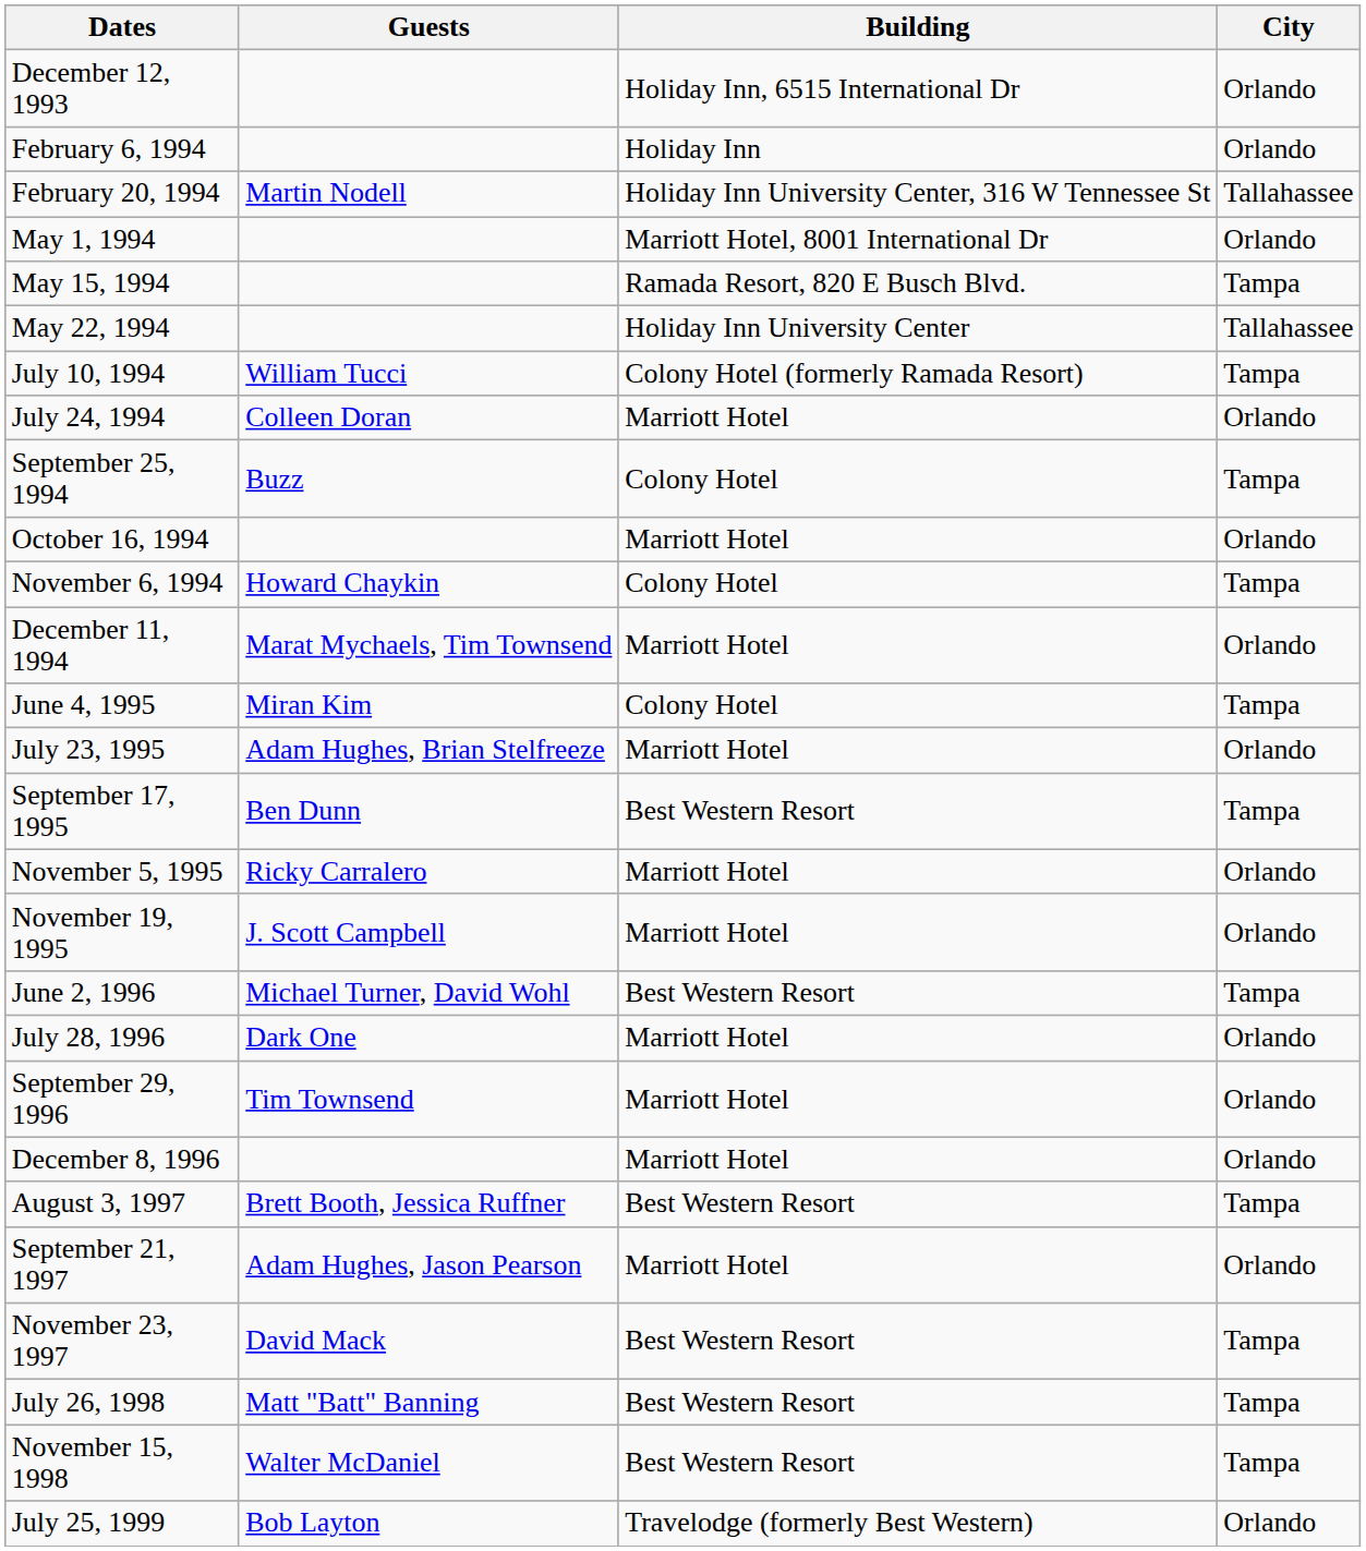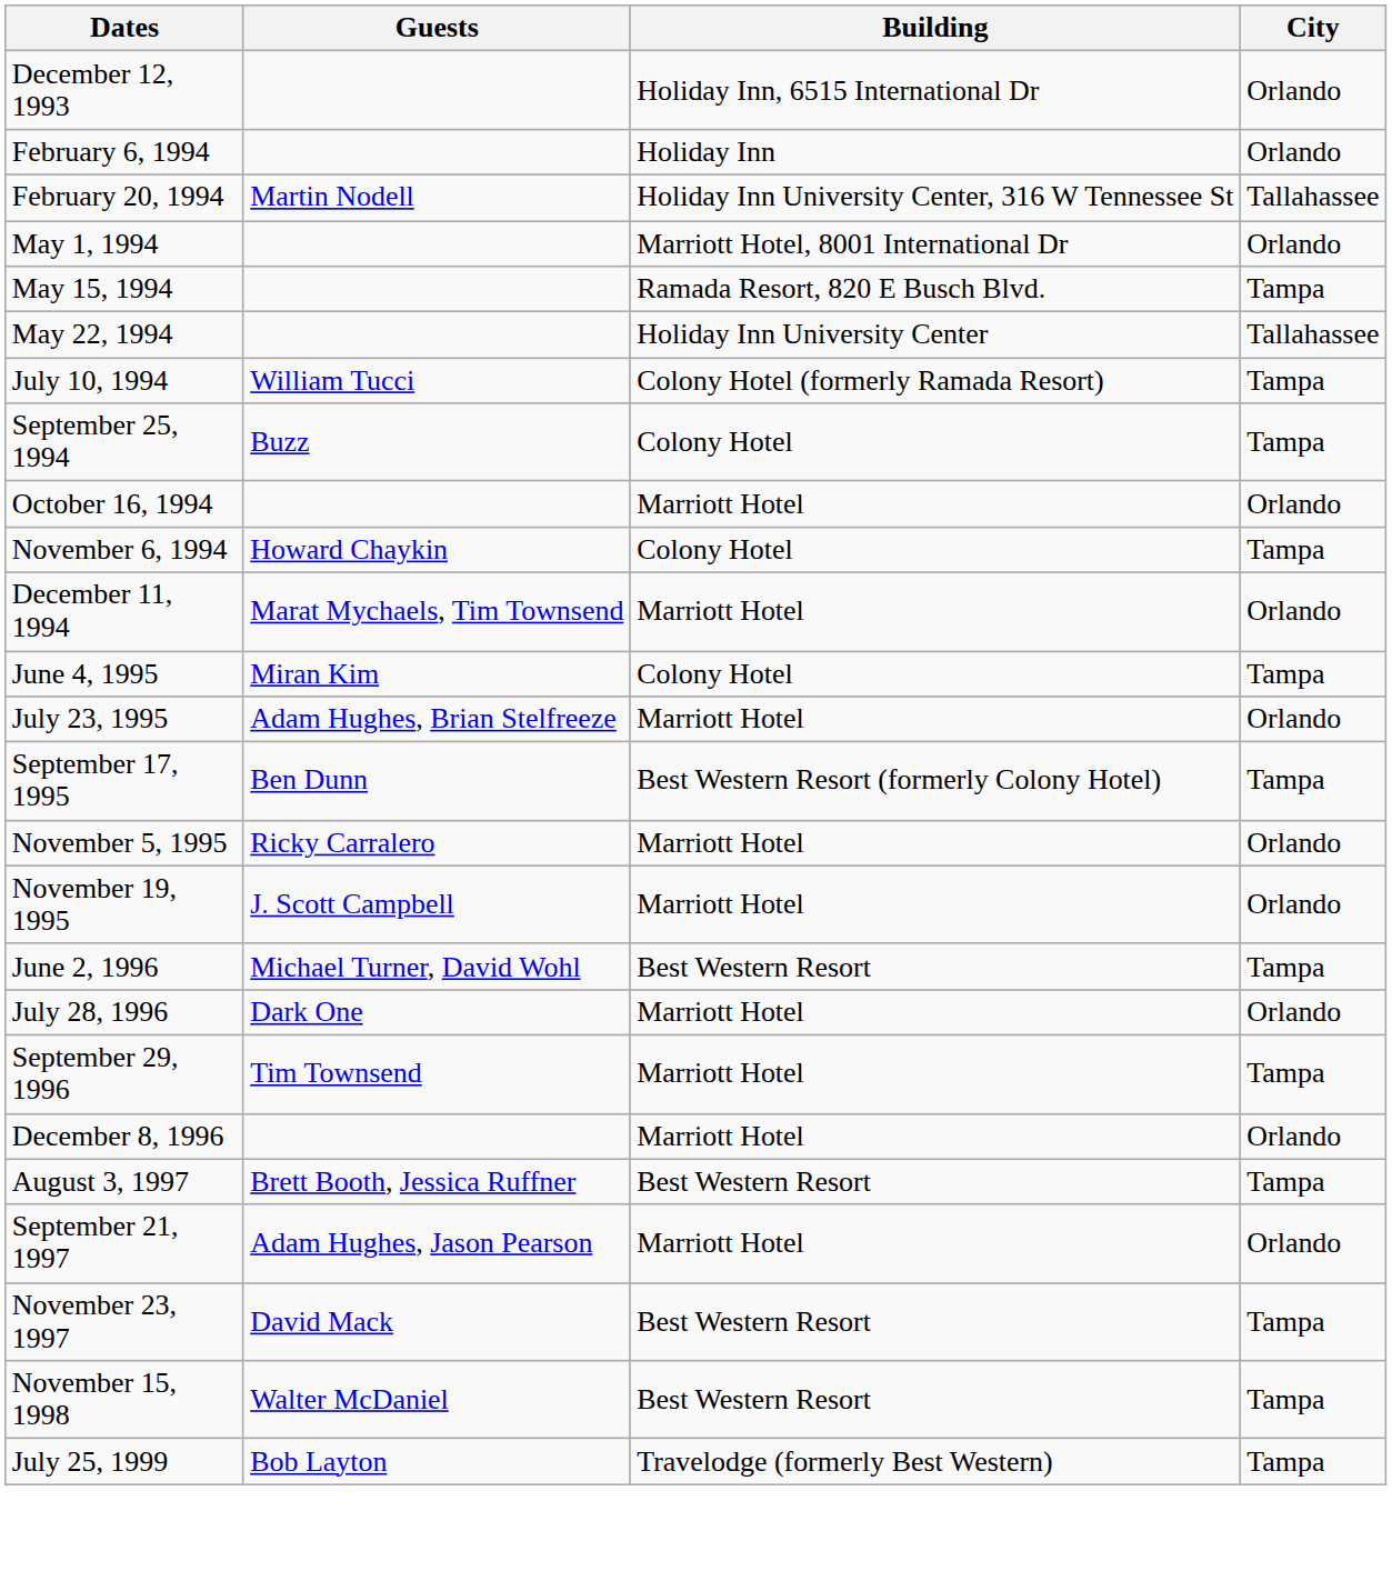- row: July 24, 1994 | Colleen Doran | Marriott Hotel | Orlando
September 17, 1995 | Building: Best Western Resort -> Best Western Resort (formerly Colony Hotel)
September 29, 1996 | City: Orlando -> Tampa
- row: July 26, 1998 | Matt "Batt" Banning | Best Western Resort | Tampa
July 25, 1999 | City: Orlando -> Tampa
